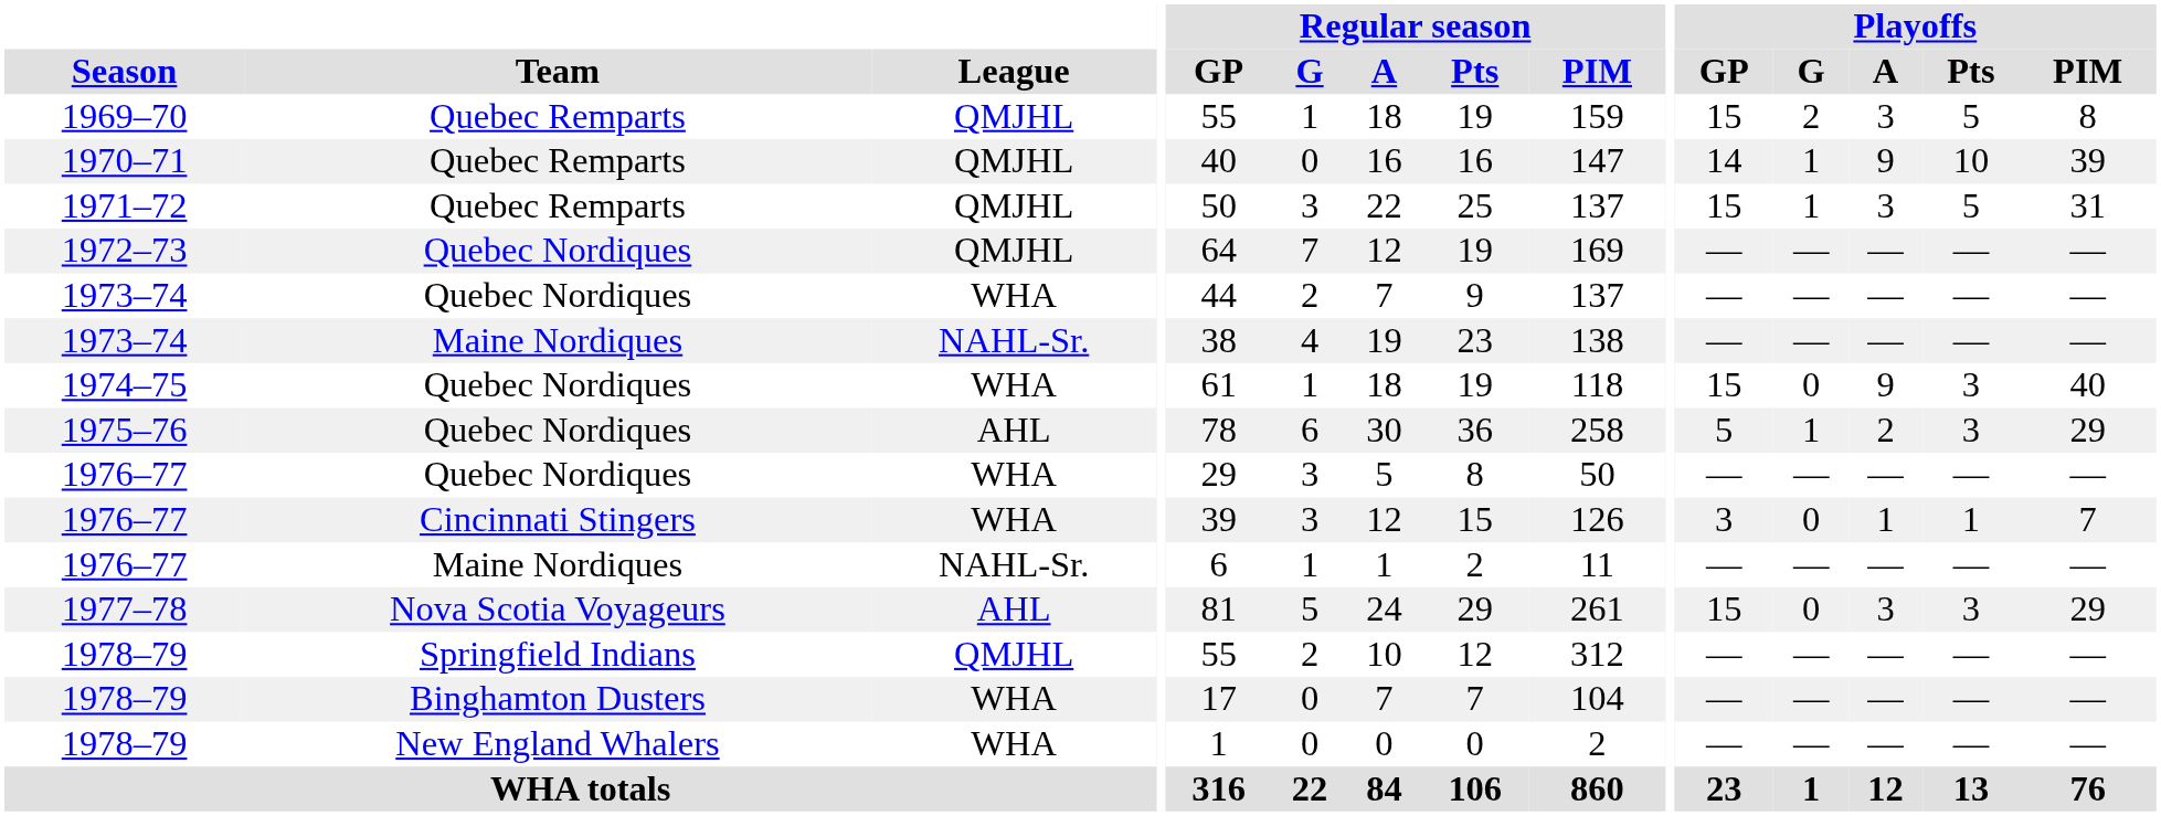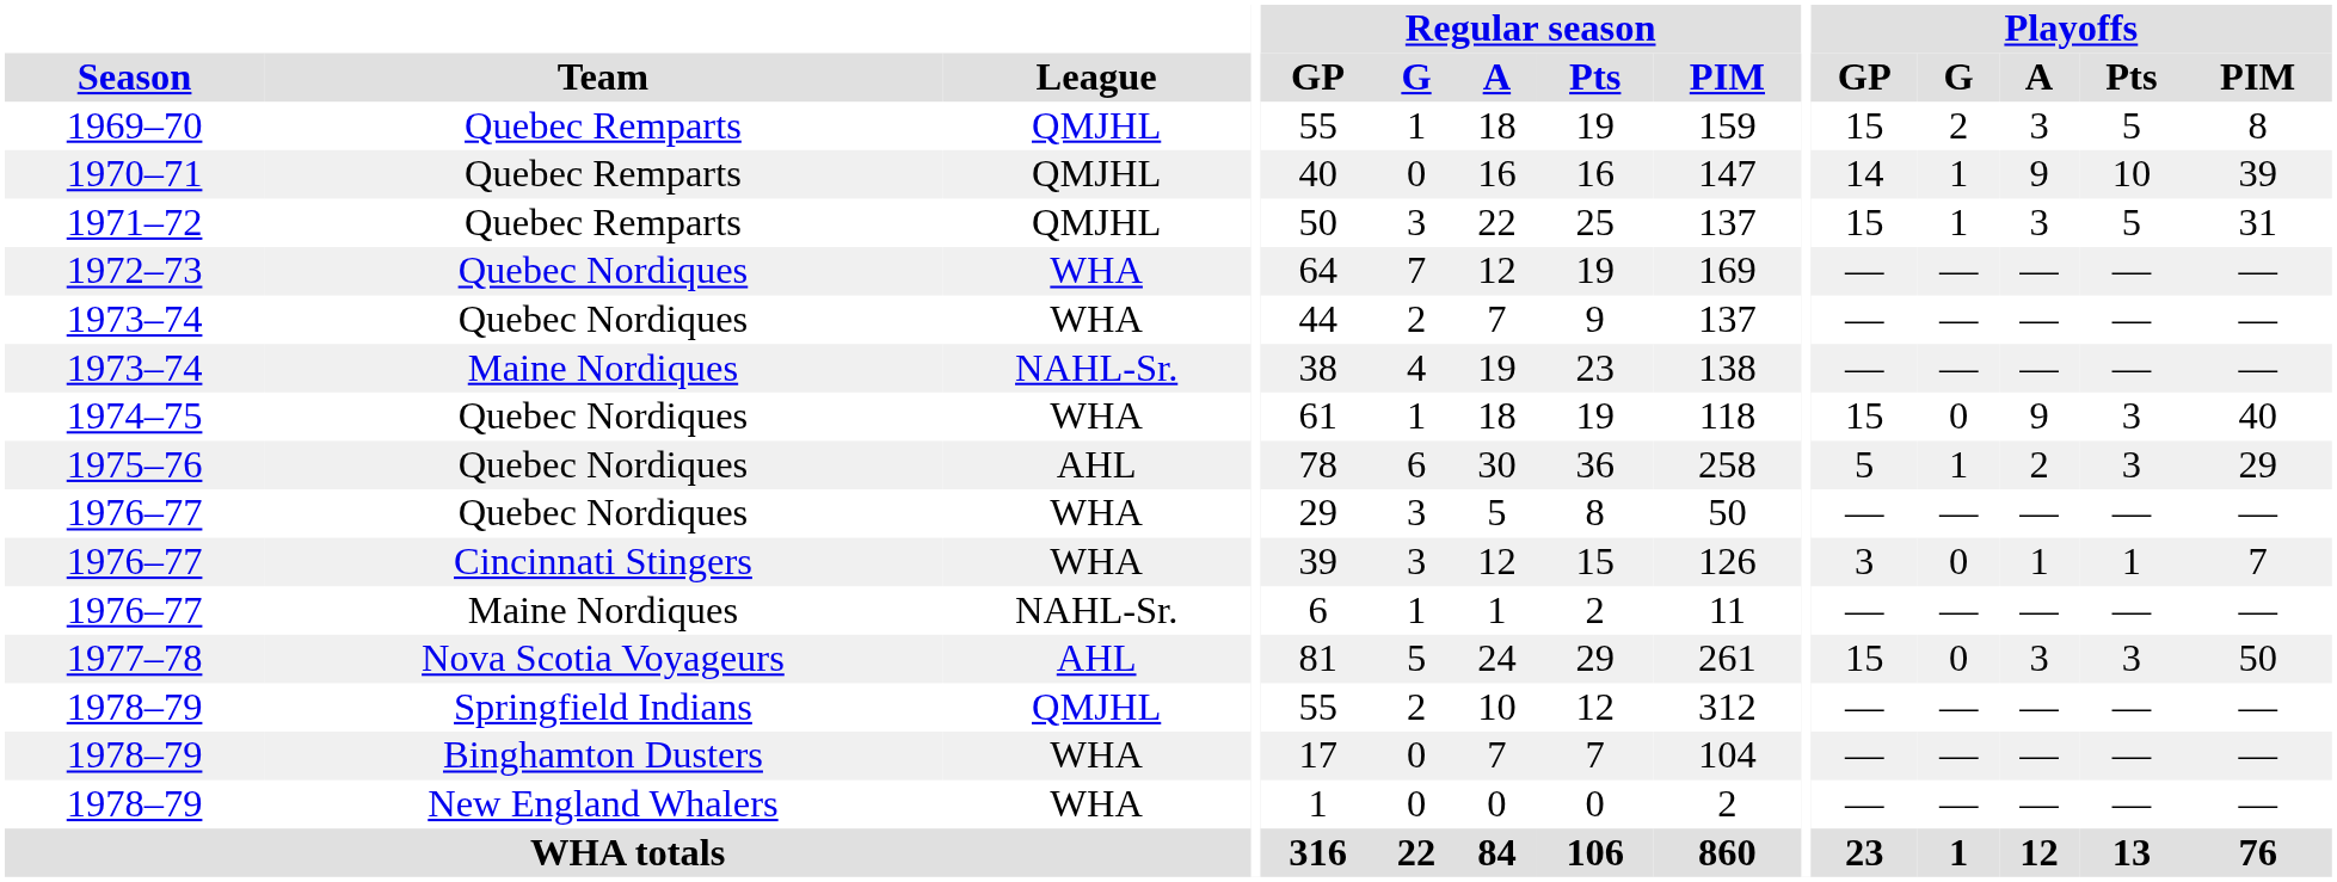1972–73 | League: QMJHL -> WHA
1977–78 | Playoffs / PIM: 29 -> 50
